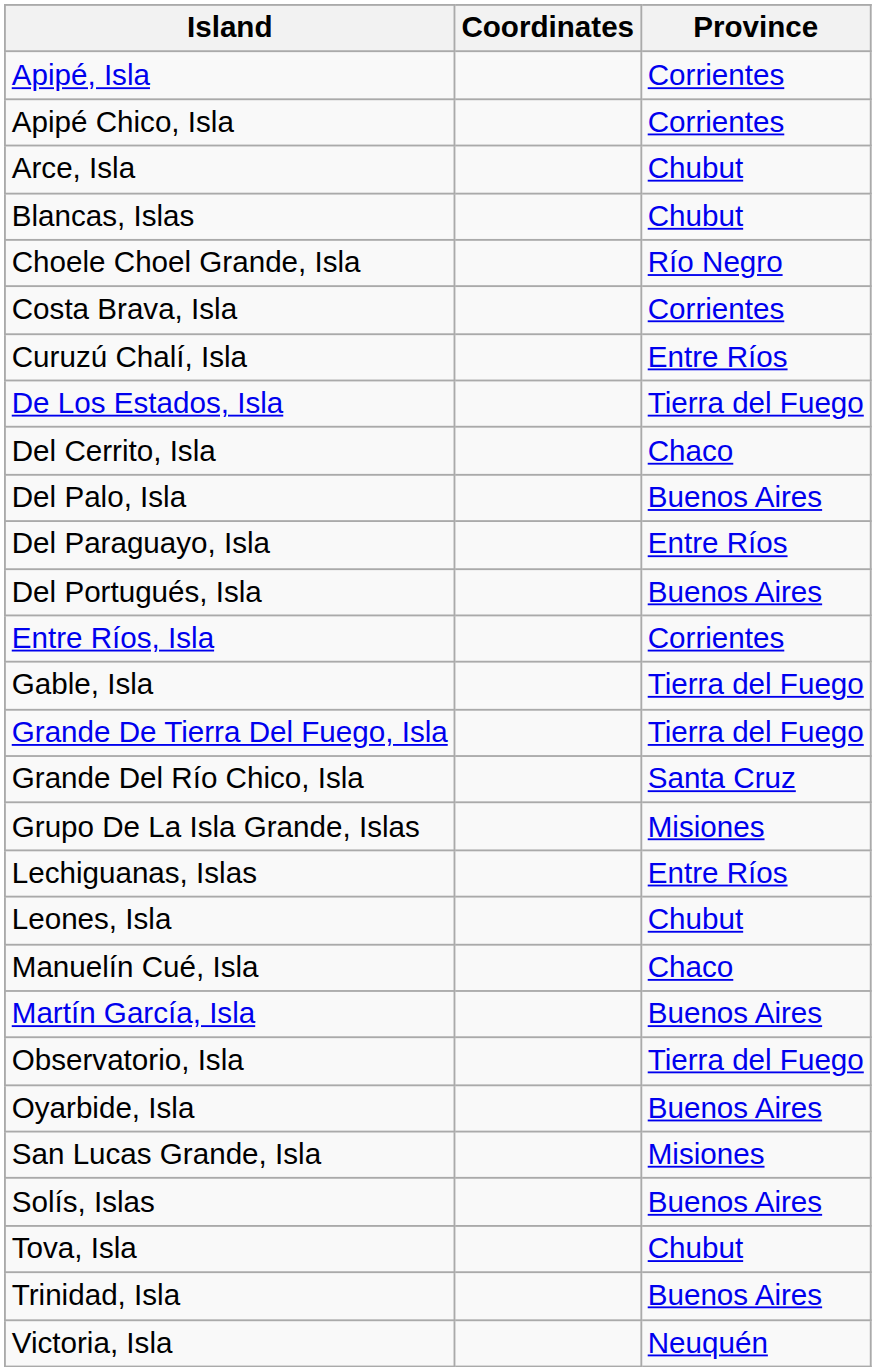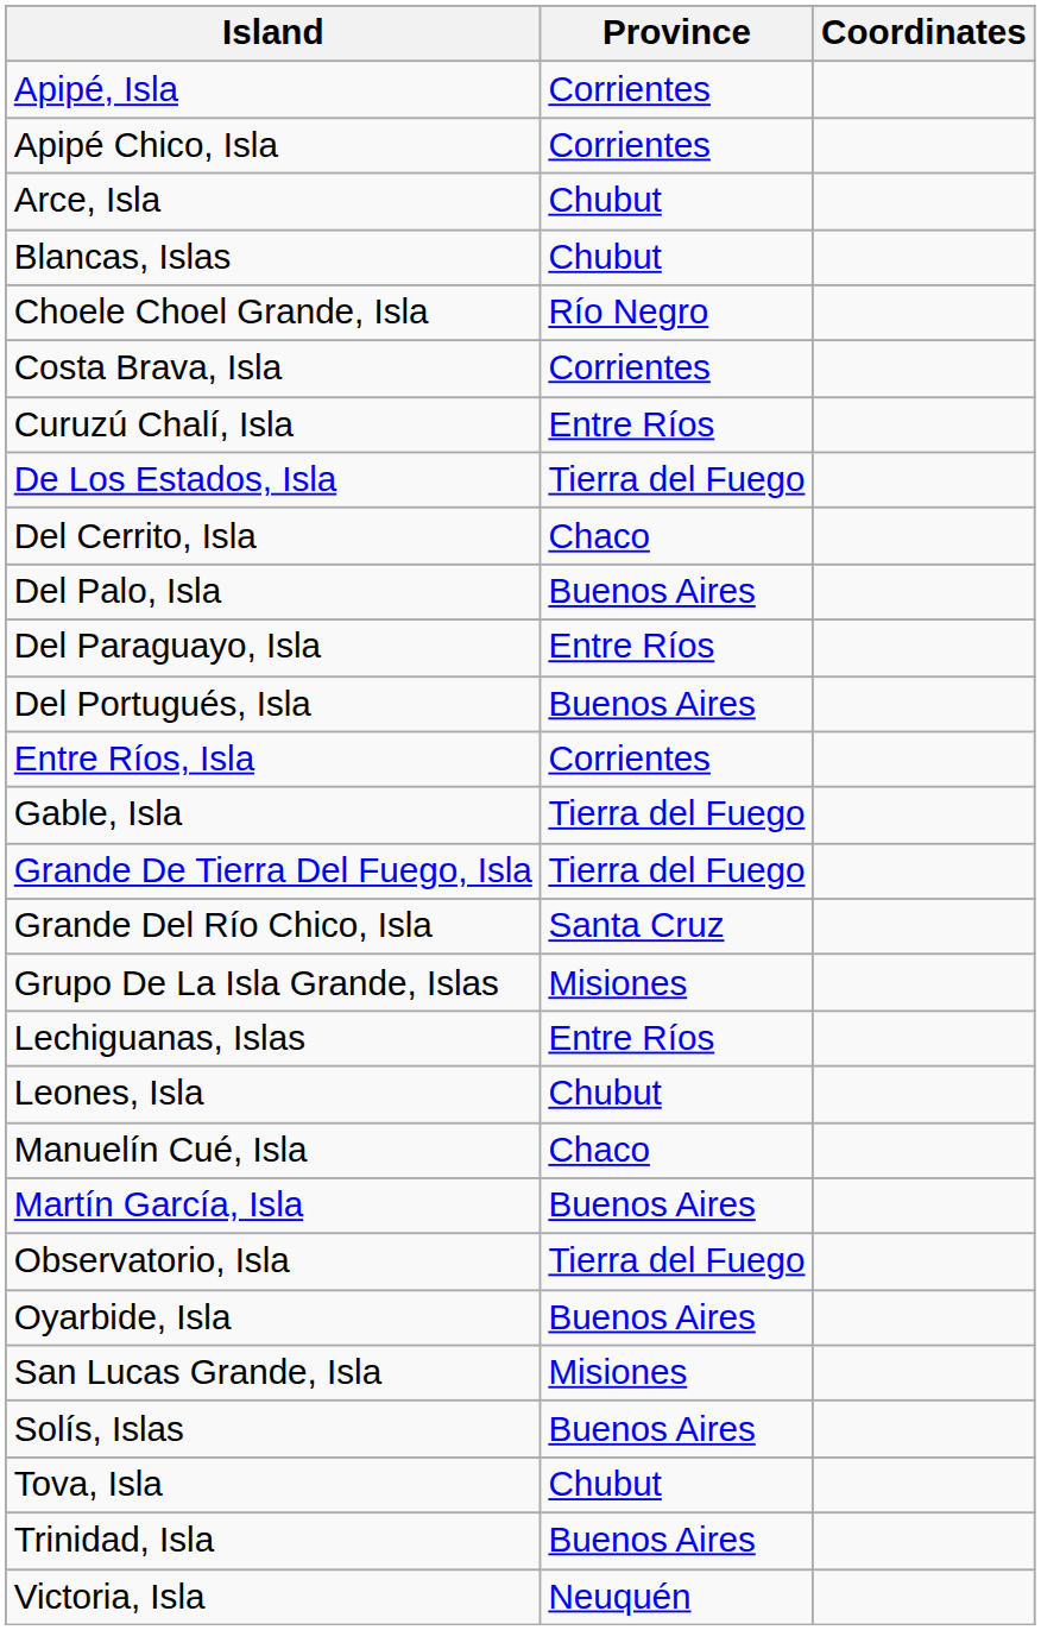columns swapped: Province <-> Coordinates
